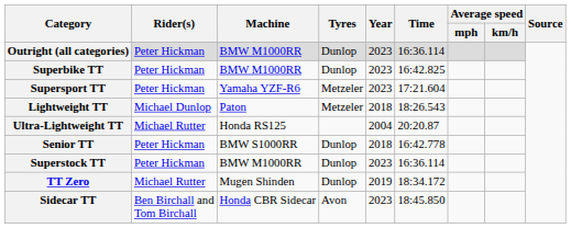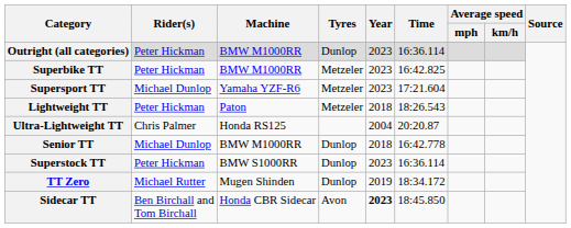Superbike TT | Tyres: Dunlop -> Metzeler
Supersport TT | Rider(s): Peter Hickman -> Michael Dunlop
Lightweight TT | Rider(s): Michael Dunlop -> Peter Hickman
Ultra-Lightweight TT | Rider(s): Michael Rutter -> Chris Palmer
Senior TT | Rider(s): Peter Hickman -> Michael Dunlop
Senior TT | Machine: BMW S1000RR -> BMW M1000RR
Superstock TT | Machine: BMW M1000RR -> BMW S1000RR
Sidecar TT | Year: normal -> bold
